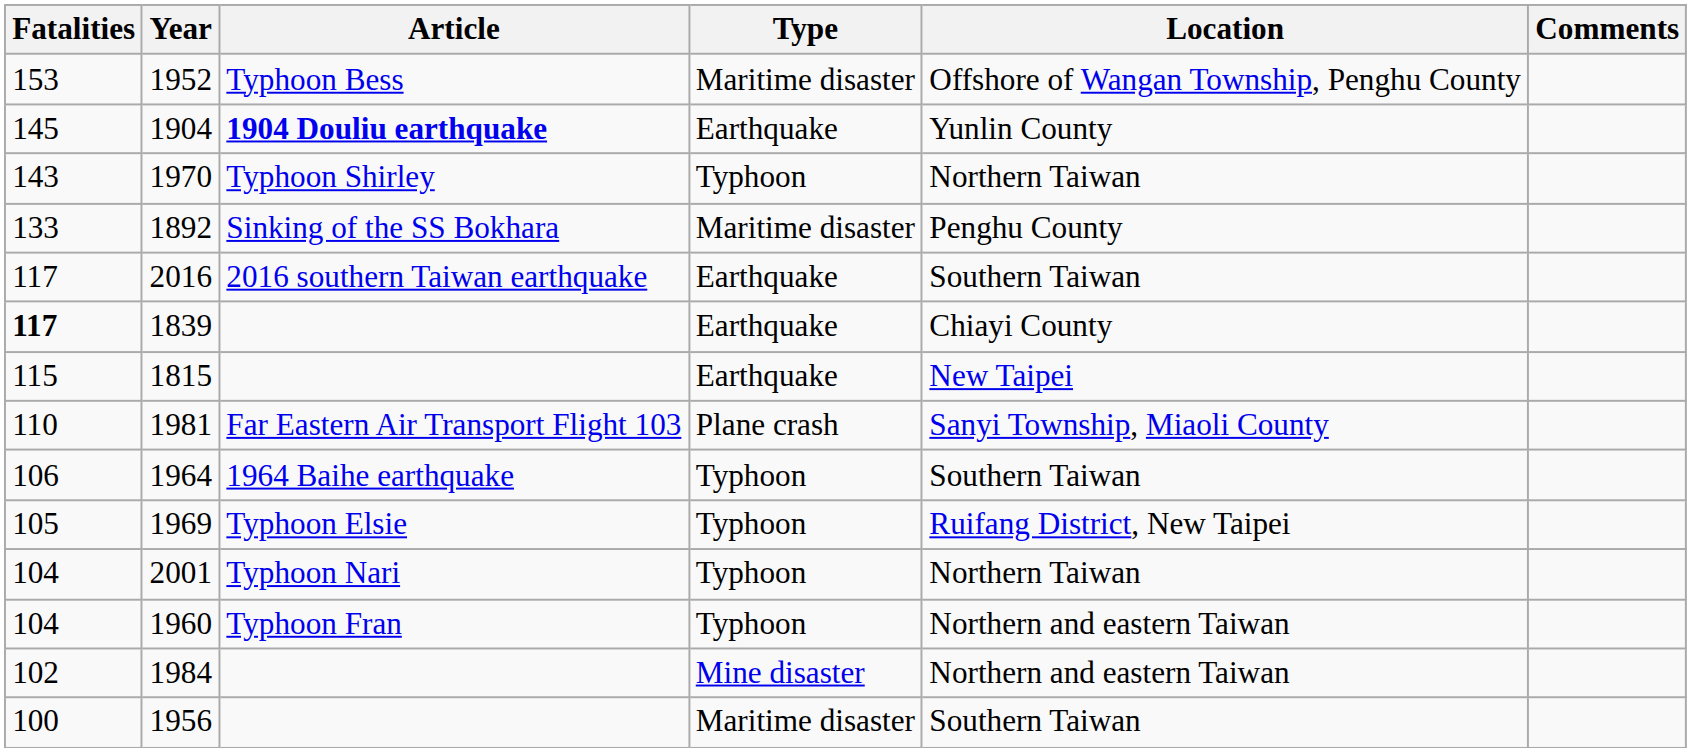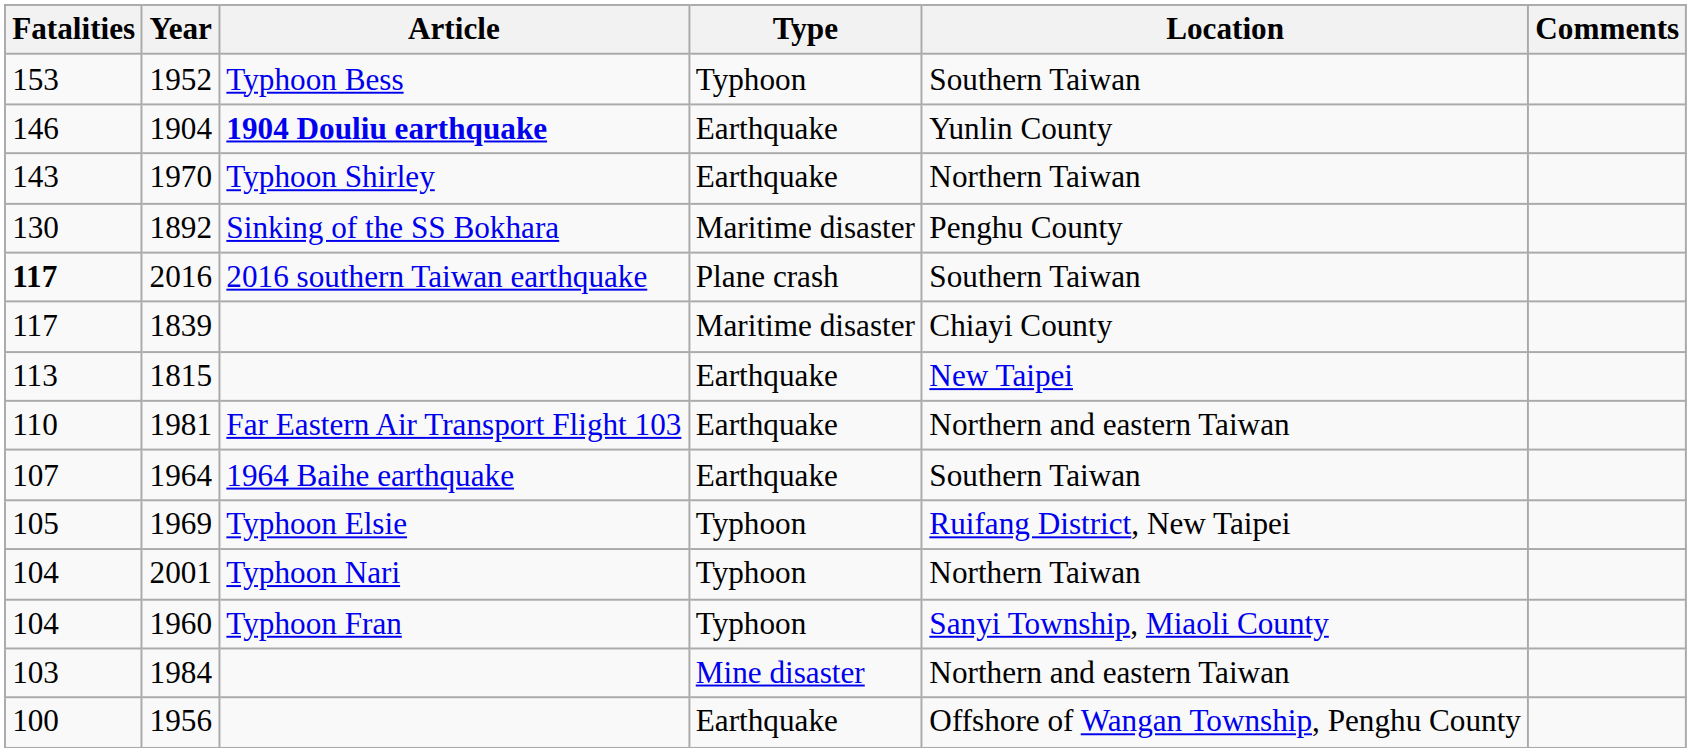1952 | Type: Maritime disaster -> Typhoon
1952 | Location: Offshore of Wangan Township, Penghu County -> Southern Taiwan
1904 | Fatalities: 145 -> 146
1970 | Type: Typhoon -> Earthquake
1892 | Fatalities: 133 -> 130
2016 | Fatalities: normal -> bold
2016 | Type: Earthquake -> Plane crash
1839 | Fatalities: bold -> normal
1839 | Type: Earthquake -> Maritime disaster
1815 | Fatalities: 115 -> 113
1981 | Type: Plane crash -> Earthquake
1981 | Location: Sanyi Township, Miaoli County -> Northern and eastern Taiwan
1964 | Fatalities: 106 -> 107
1964 | Type: Typhoon -> Earthquake
1960 | Location: Northern and eastern Taiwan -> Sanyi Township, Miaoli County
1984 | Fatalities: 102 -> 103
1956 | Type: Maritime disaster -> Earthquake
1956 | Location: Southern Taiwan -> Offshore of Wangan Township, Penghu County
